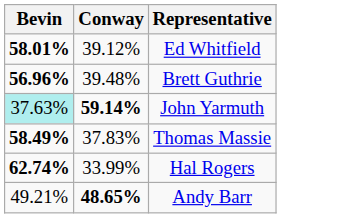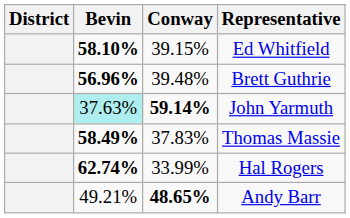+ column: District
Ed Whitfield | Bevin: 58.01% -> 58.10%
Ed Whitfield | Conway: 39.12% -> 39.15%
